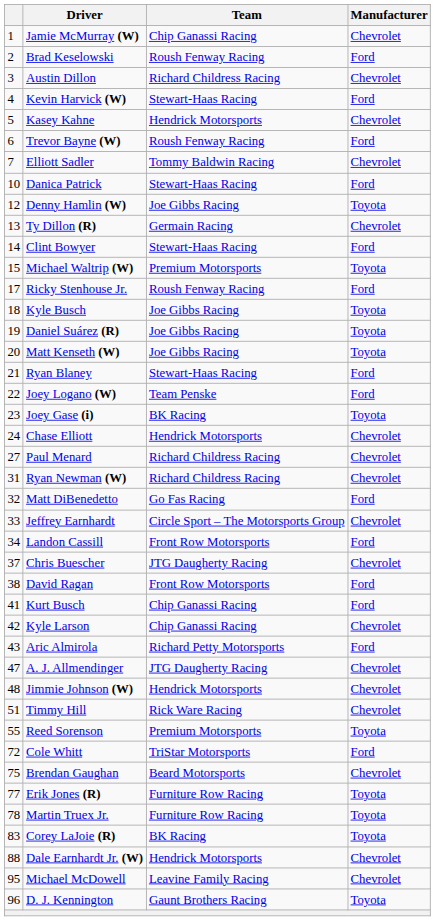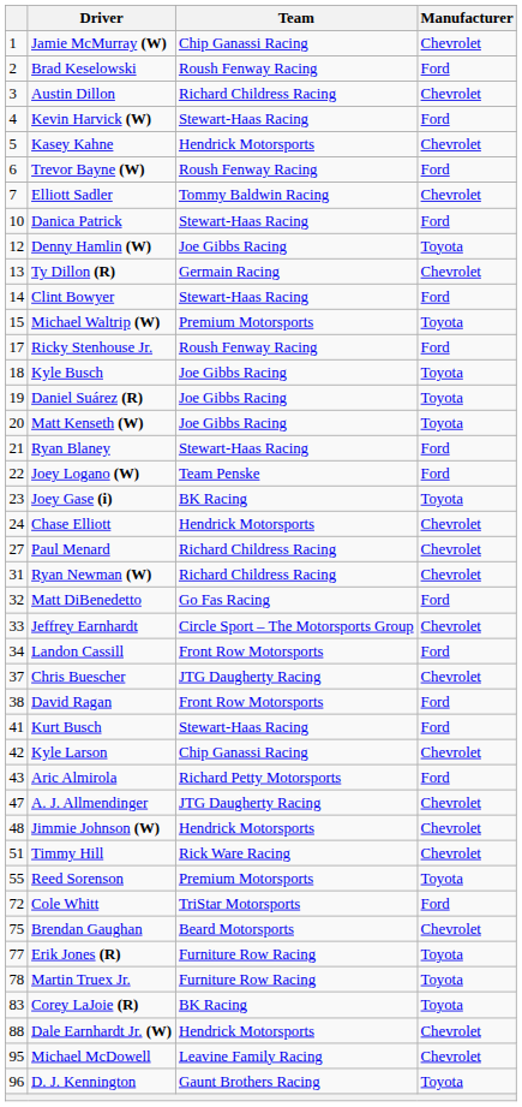Kurt Busch | Team: Chip Ganassi Racing -> Stewart-Haas Racing
